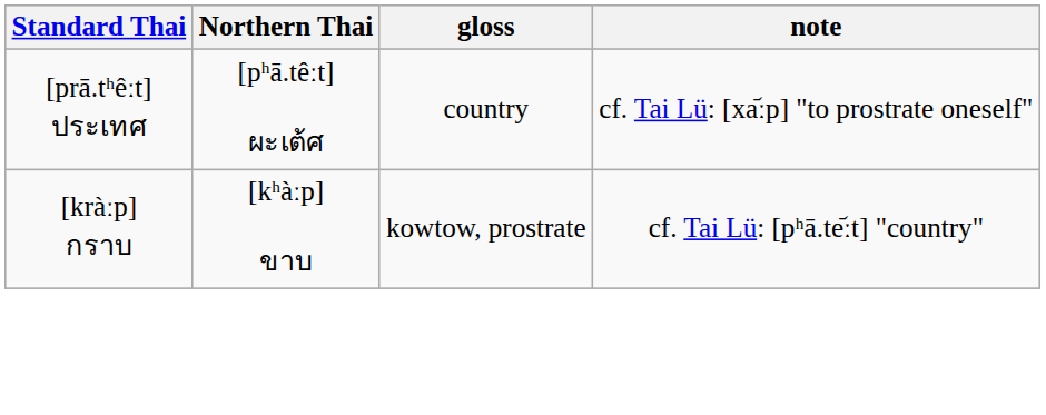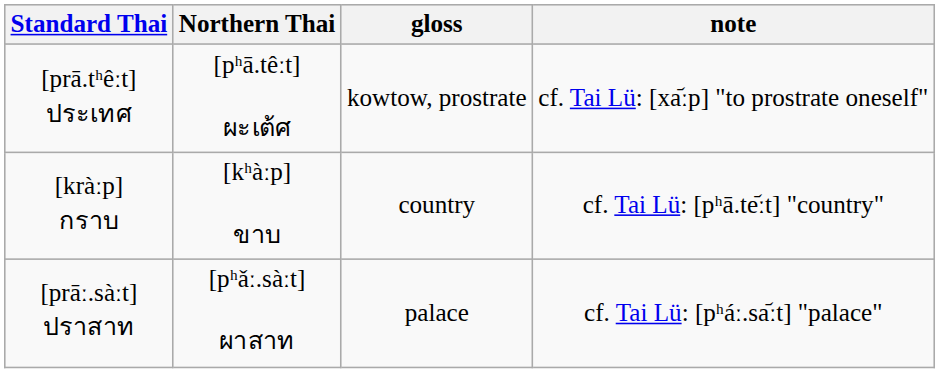[prā.tʰêːt] ประเทศ | gloss: country -> kowtow, prostrate
[kràːp] กราบ | gloss: kowtow, prostrate -> country
+ row: [prāː.sàːt] ปราสาท | [pʰǎː.sàːt] ผาสาท | palace | cf. Tai Lü: [pʰáː.sa᷄ːt] "palace"
